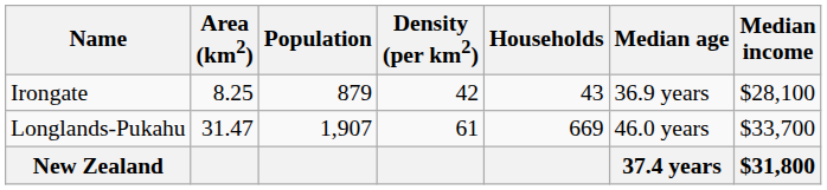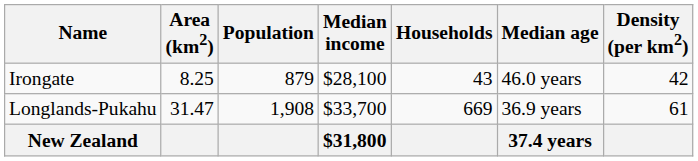columns swapped: Density (per km2) <-> Median income
Irongate | Median age: 36.9 years -> 46.0 years
Longlands-Pukahu | Population: 1,907 -> 1,908
Longlands-Pukahu | Median age: 46.0 years -> 36.9 years
